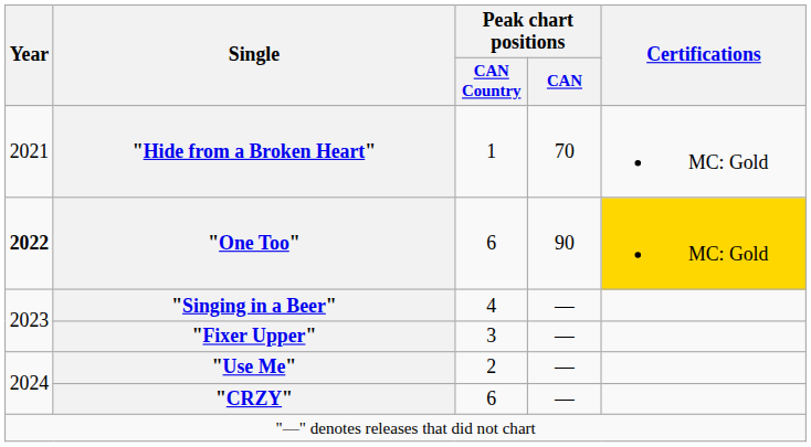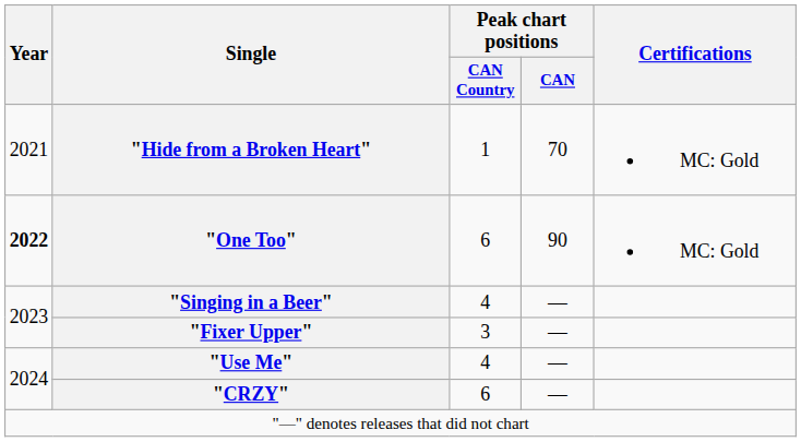"One Too" | Certifications: gold background -> no background
"Use Me" | Peak chart positions / CAN Country: 2 -> 4
